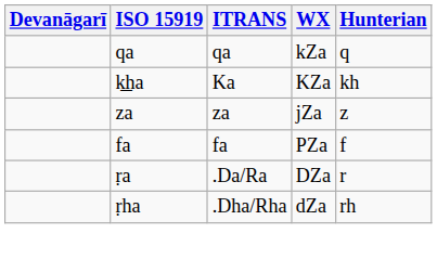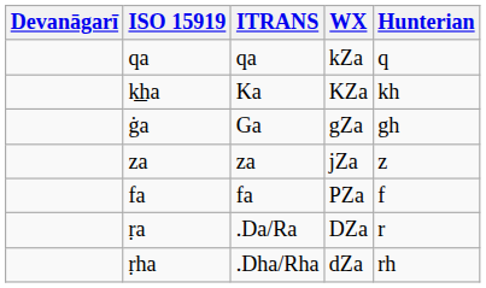+ row: ġa | Ga | gZa | gh
